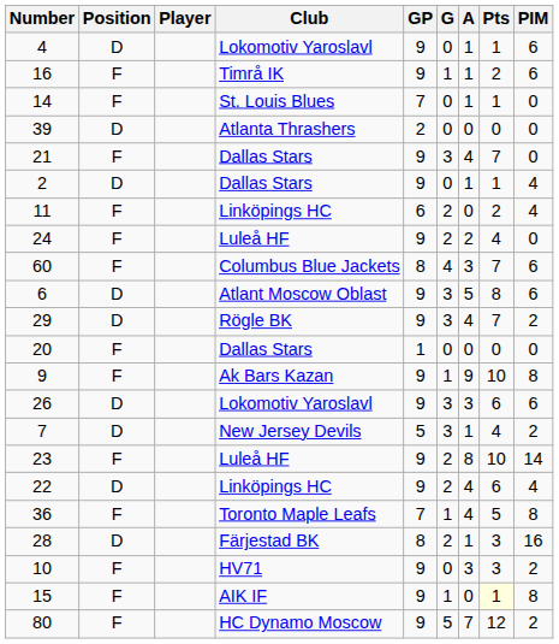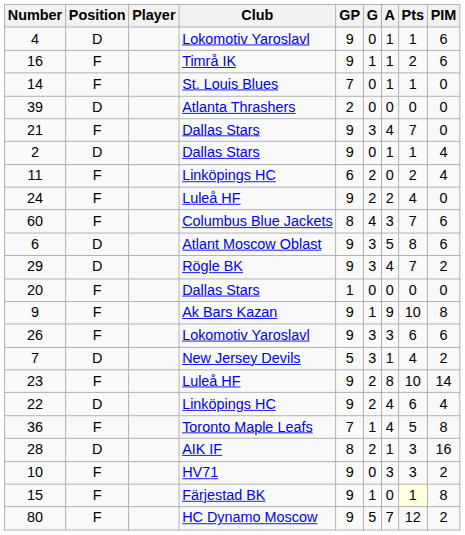26 | Position: D -> F
28 | Club: Färjestad BK -> AIK IF
15 | Club: AIK IF -> Färjestad BK
